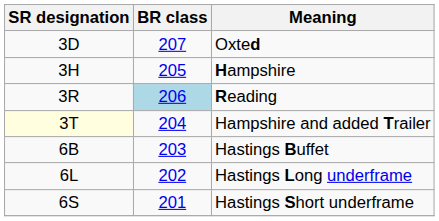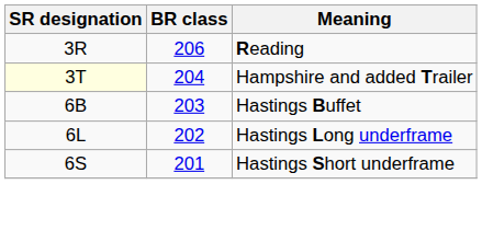- row: 3D | 207 | Oxted
- row: 3H | 205 | Hampshire
Reading | BR class: lightblue background -> no background
